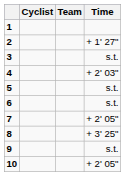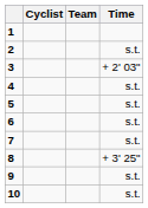2 | Time: + 1' 27" -> s.t.
3 | Time: s.t. -> + 2' 03"
4 | Time: + 2' 03" -> s.t.
7 | Time: + 2' 05" -> s.t.
10 | Time: + 2' 05" -> s.t.
